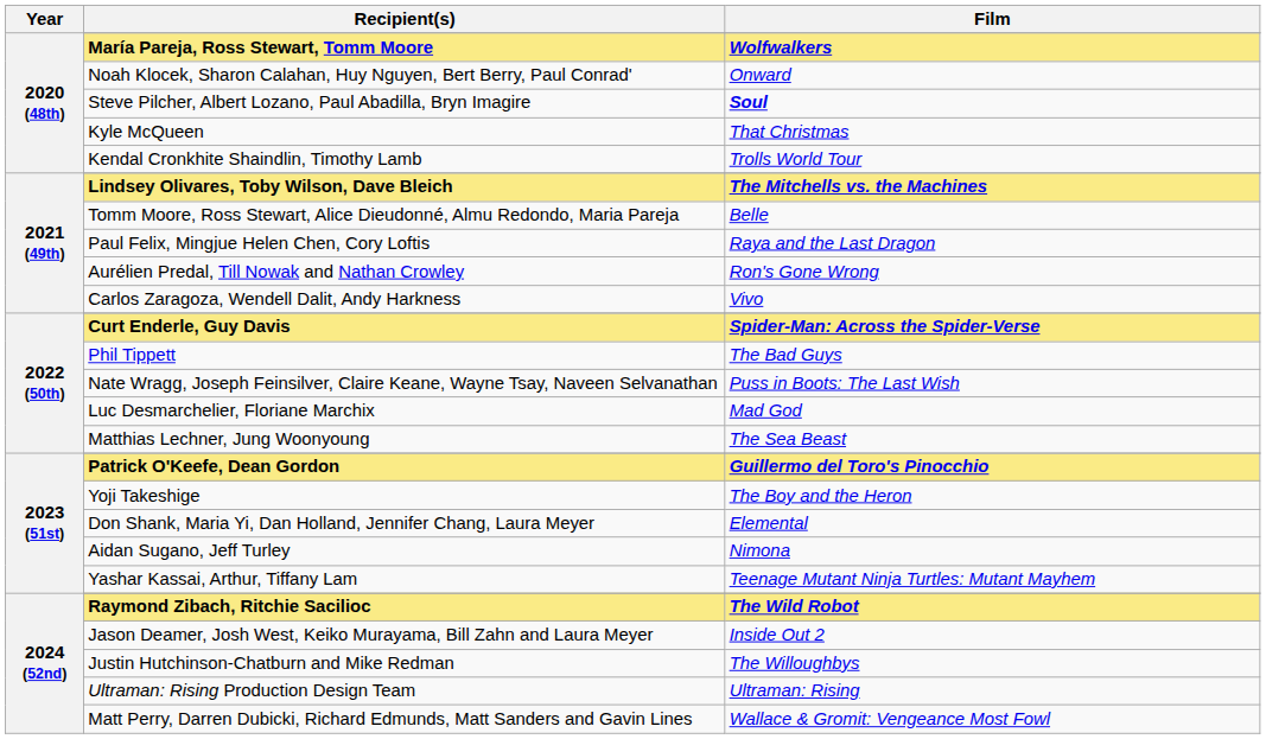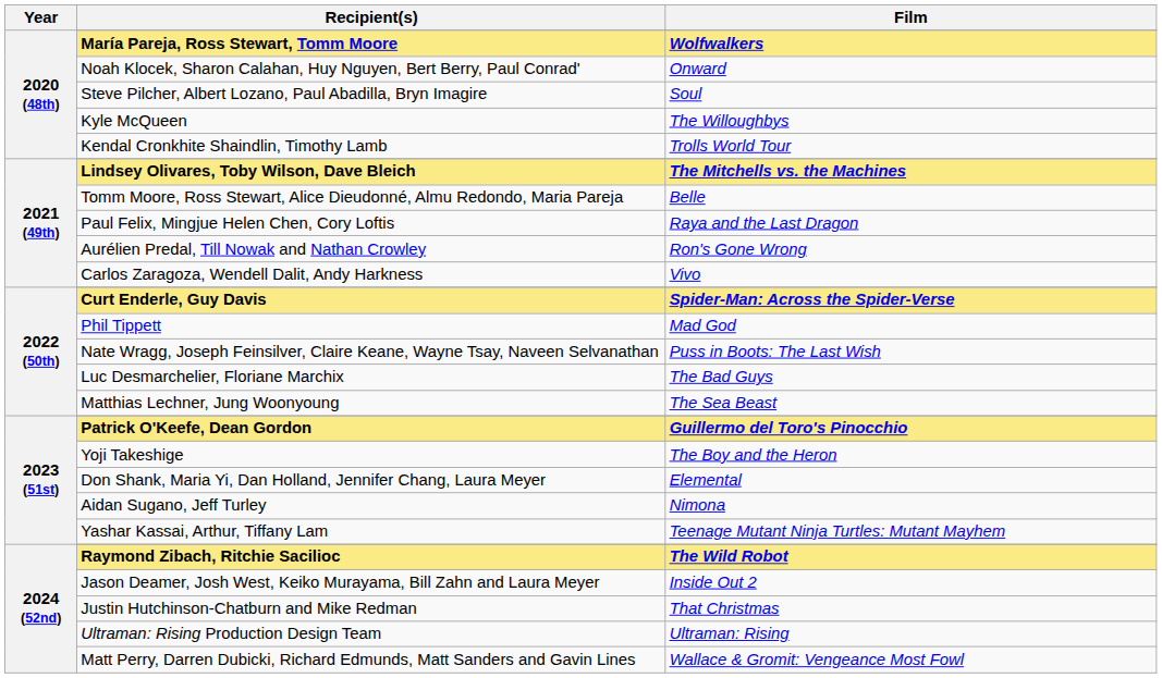Steve Pilcher, Albert Lozano, Paul Abadilla, Bryn Imagire | Film: bold -> normal
Kyle McQueen | Film: That Christmas -> The Willoughbys
Phil Tippett | Film: The Bad Guys -> Mad God
Luc Desmarchelier, Floriane Marchix | Film: Mad God -> The Bad Guys
Justin Hutchinson-Chatburn and Mike Redman | Film: The Willoughbys -> That Christmas
